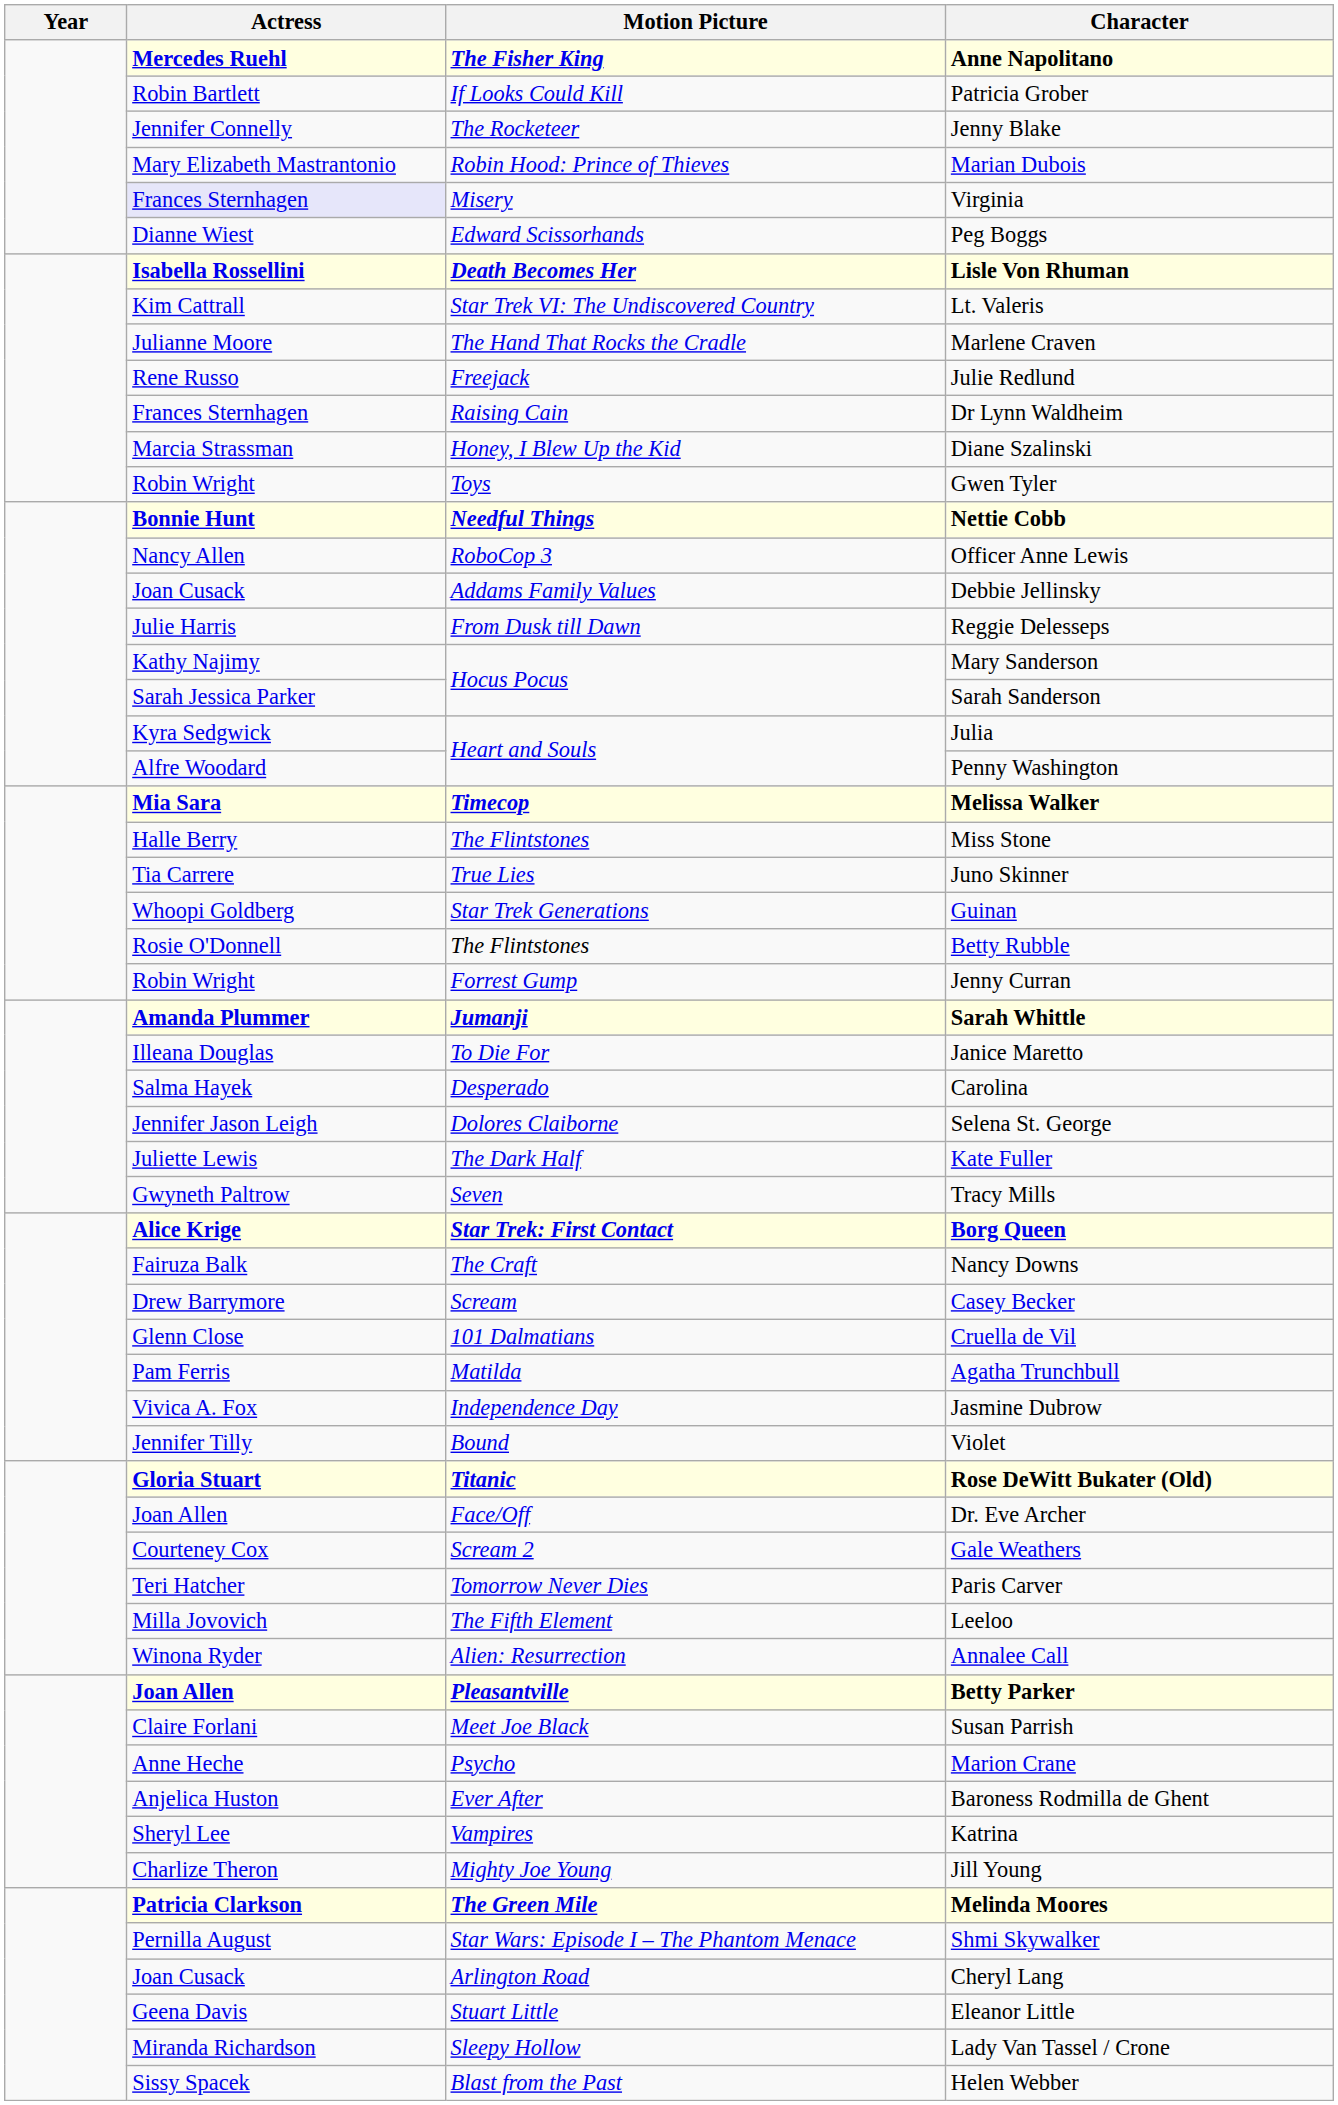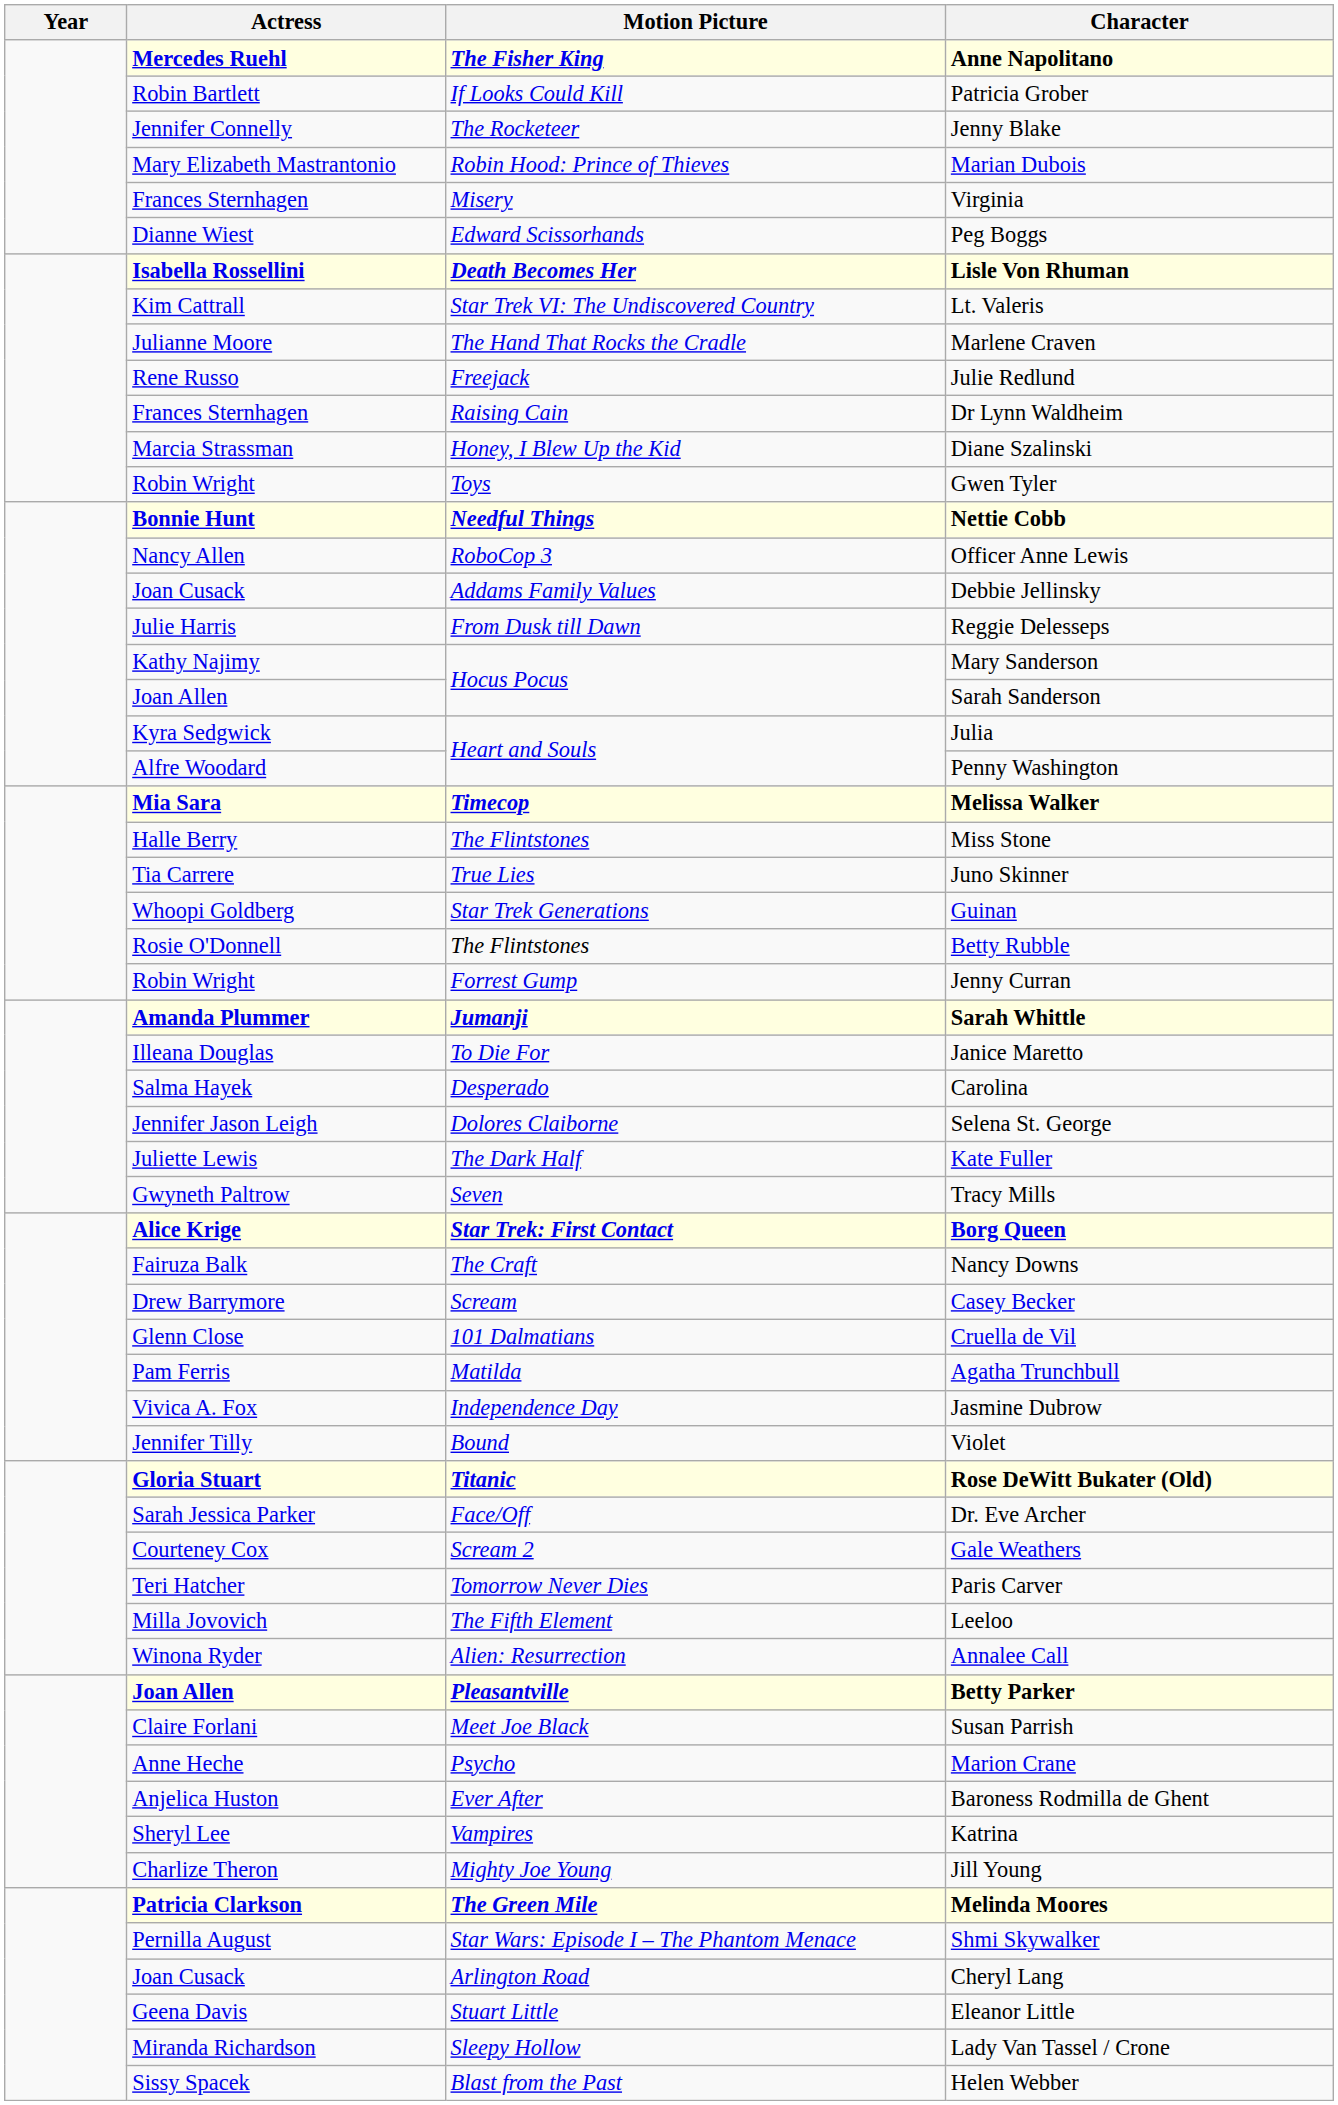Virginia | Actress: lavender background -> no background
Sarah Sanderson | Actress: Sarah Jessica Parker -> Joan Allen
Dr. Eve Archer | Actress: Joan Allen -> Sarah Jessica Parker
